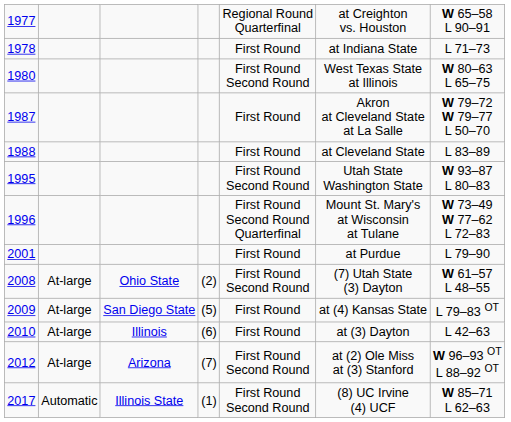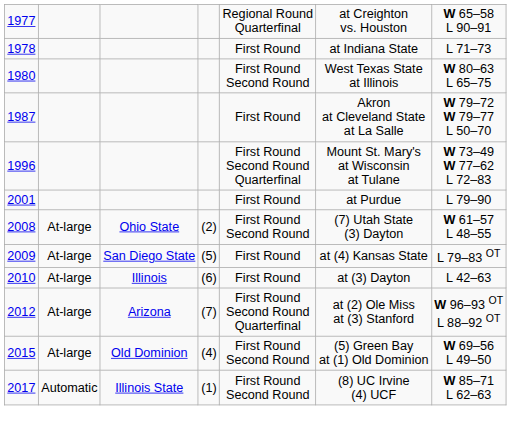- row: 1988 | First Round | at Cleveland State | L 83–89
- row: 1995 | First Round Second Round | Utah State Washington State | W 93–87 L 80–83
2012 | column 5: First Round Second Round -> First Round Second Round Quarterfinal
+ row: 2015 | At-large | Old Dominion | (4) | First Round Second Round | (5) Green Bay at (1) Old Dominion | W 69–56 L 49–50
